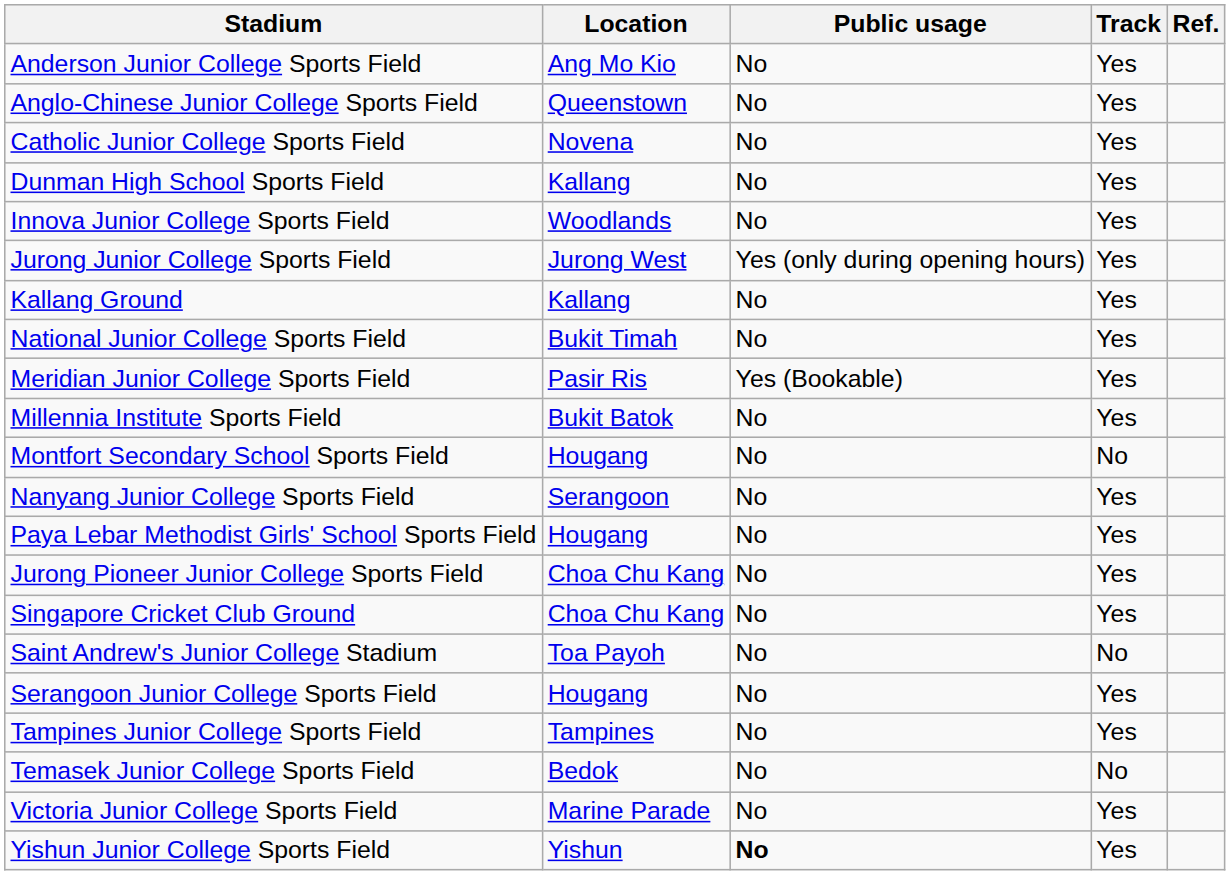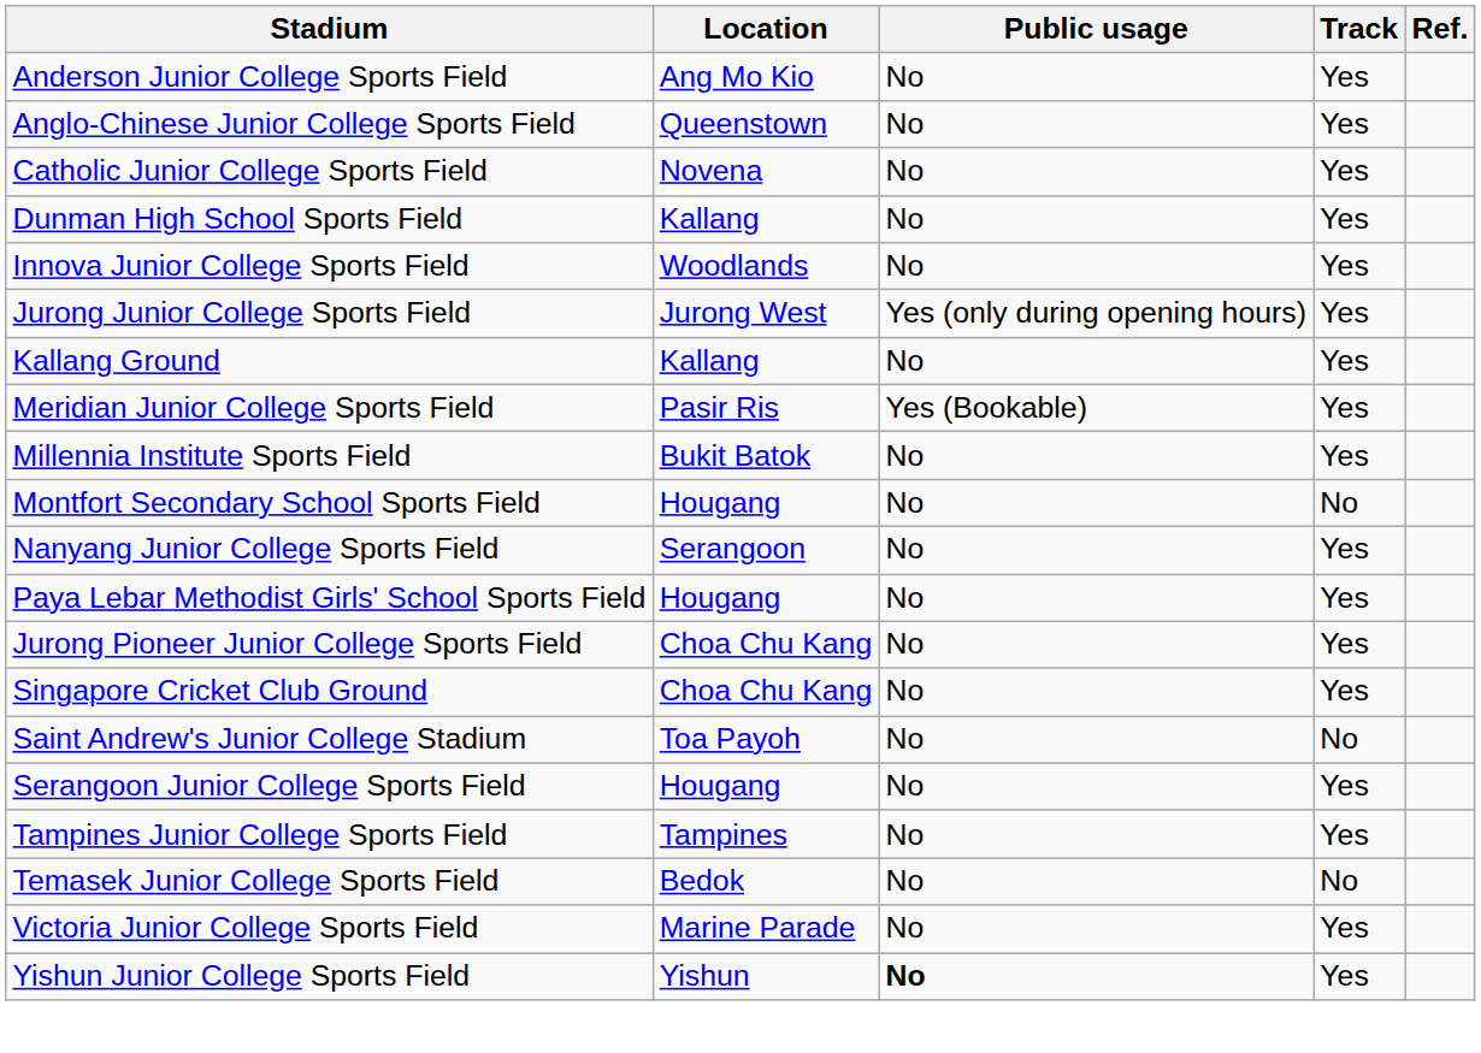- row: National Junior College Sports Field | Bukit Timah | No | Yes
